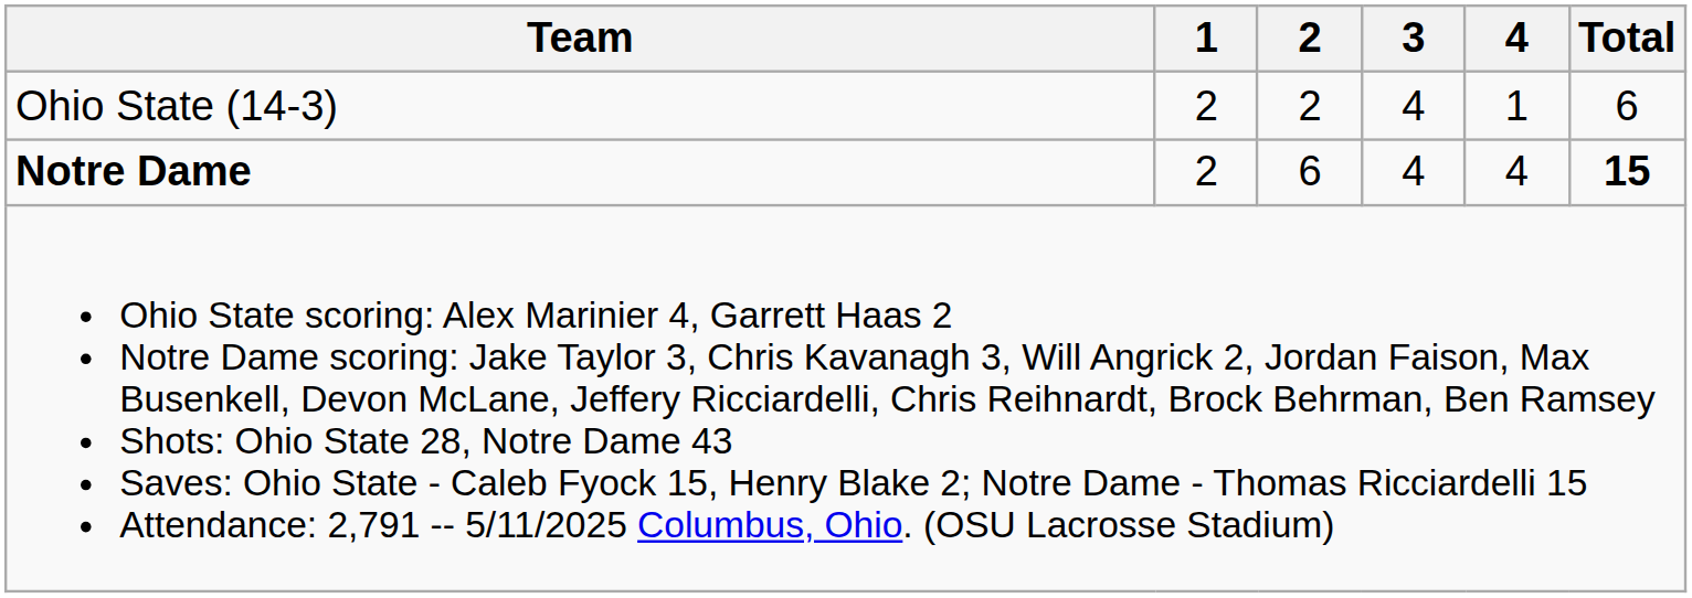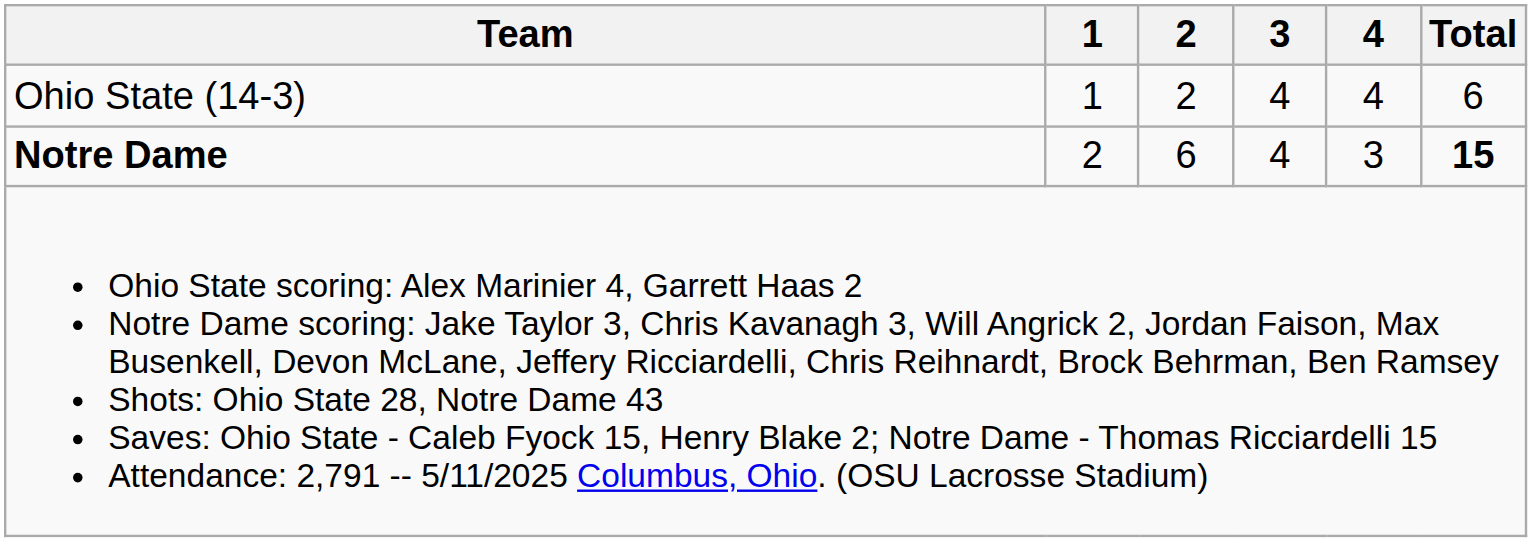Ohio State (14-3) | 1: 2 -> 1
Ohio State (14-3) | 4: 1 -> 4
Notre Dame | 4: 4 -> 3
